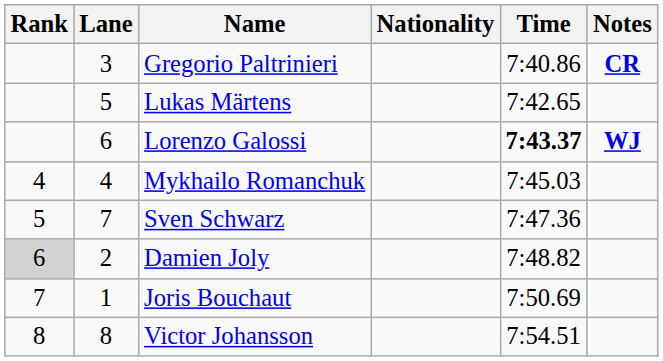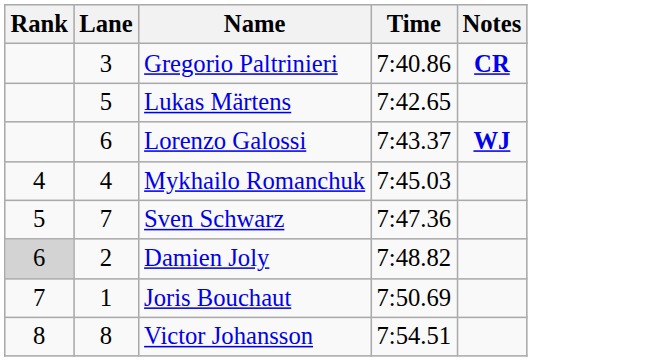- column: Nationality
Lorenzo Galossi | Time: bold -> normal
